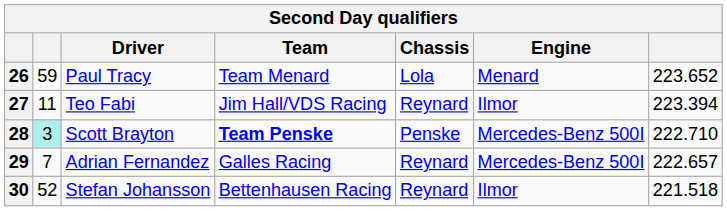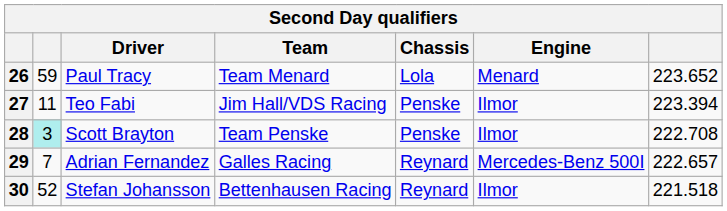27 | Chassis: Reynard -> Penske
28 | Team: bold -> normal
28 | Engine: Mercedes-Benz 500I -> Ilmor
28 | column 7: 222.710 -> 222.708
